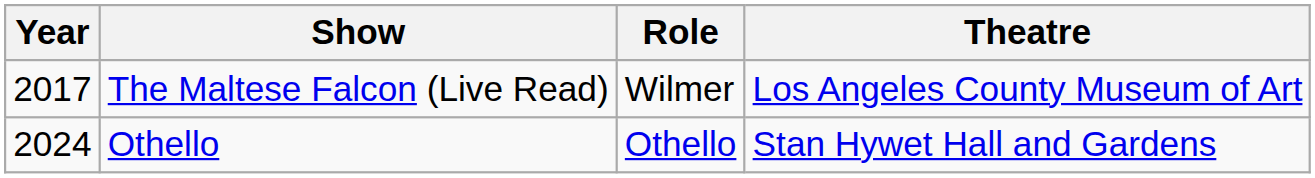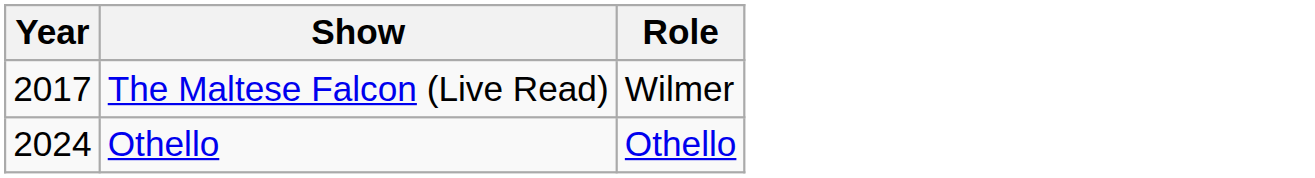- column: Theatre | Los Angeles County Museum of Art | Stan Hywet Hall and Gardens
